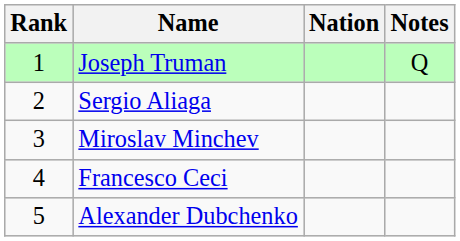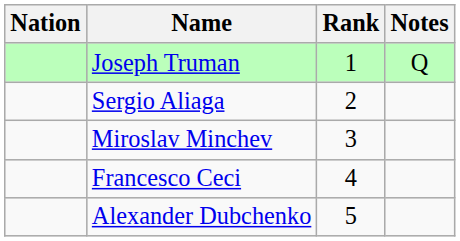columns swapped: Rank <-> Nation
